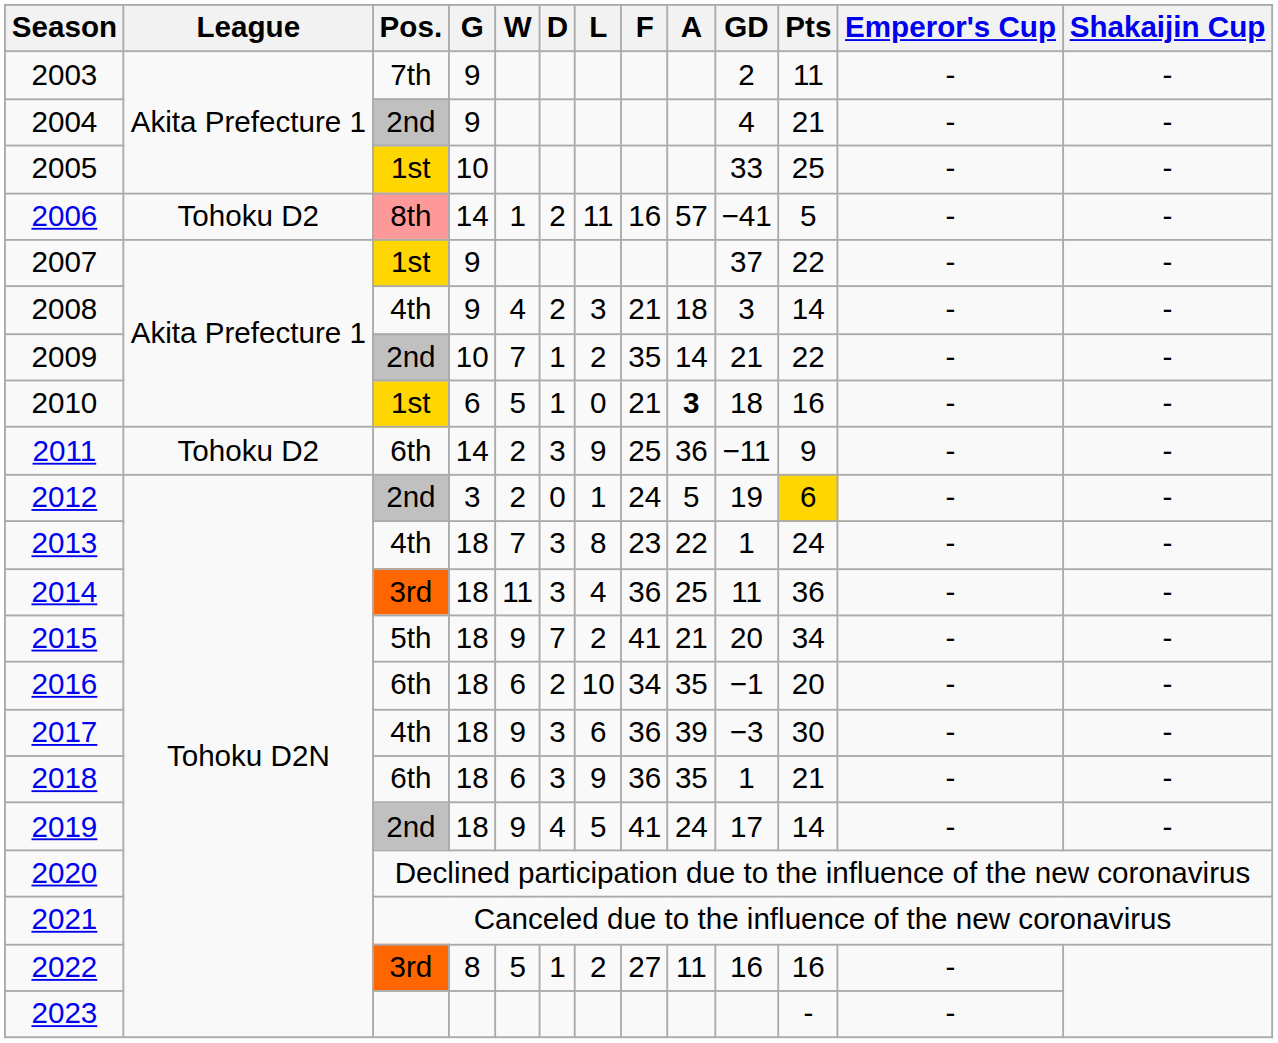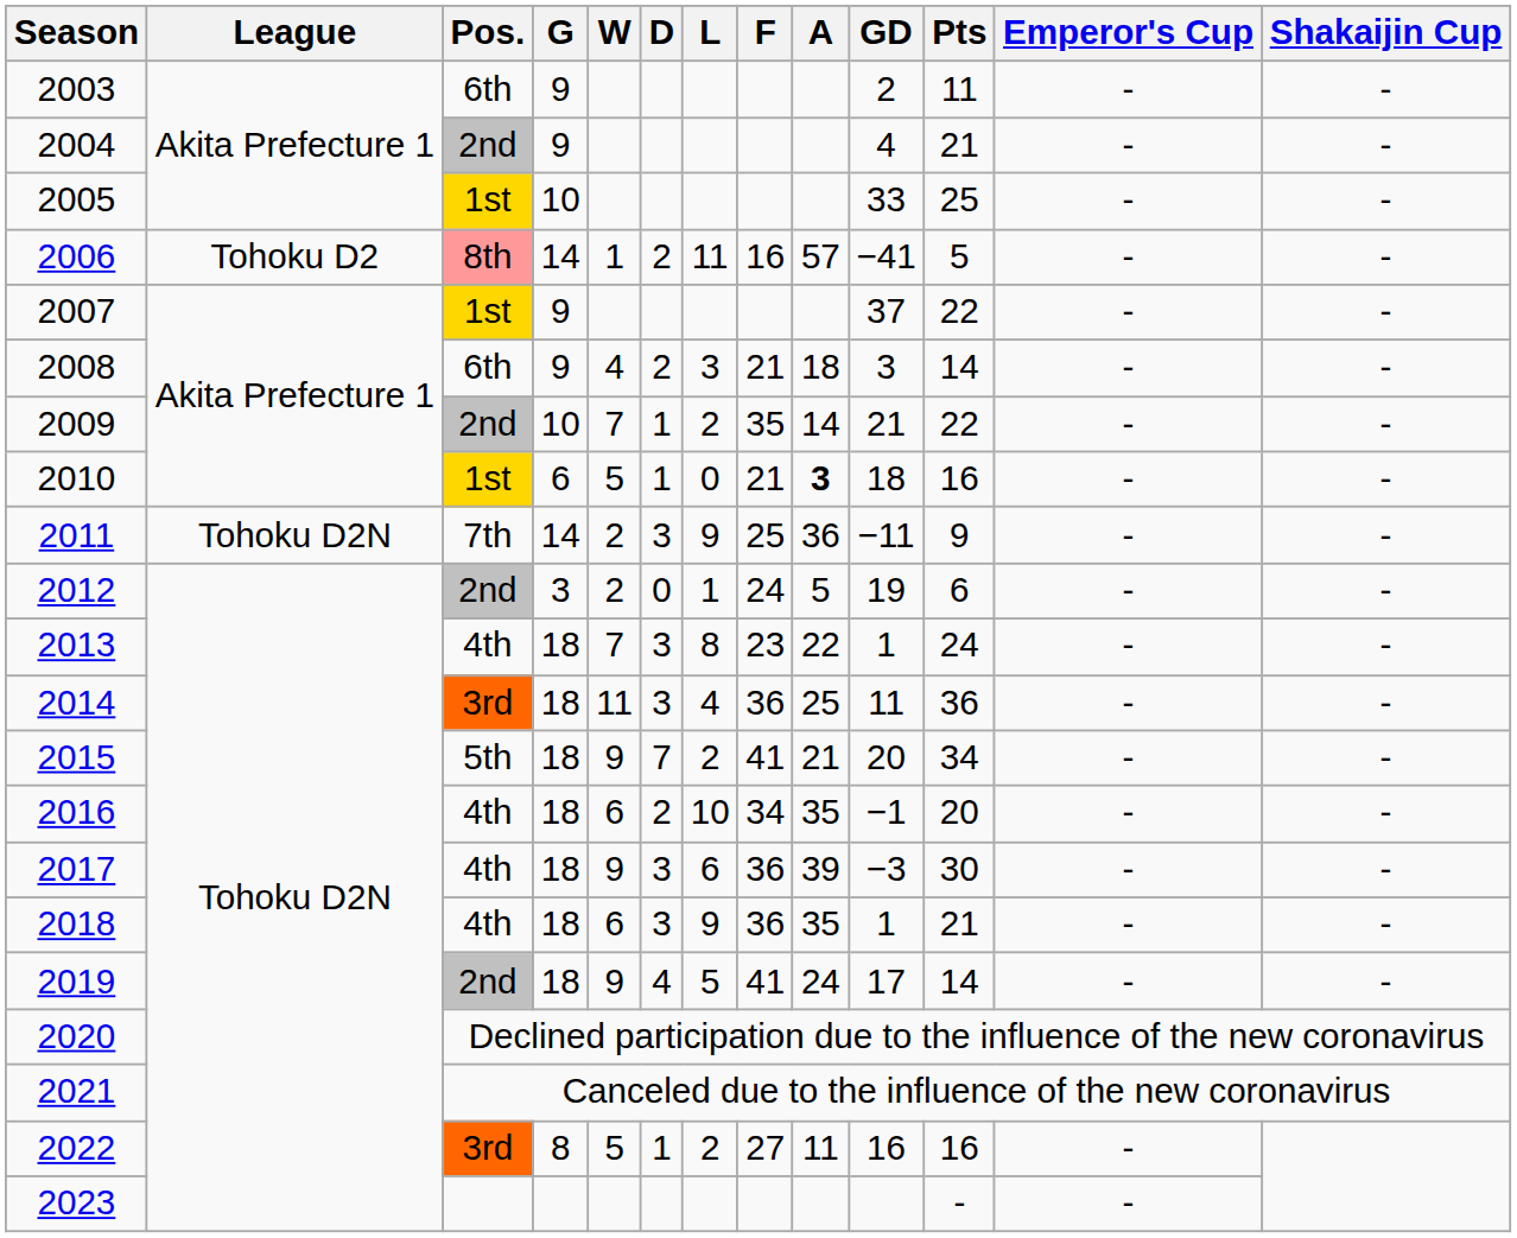2003 | Pos.: 7th -> 6th
2008 | Pos.: 4th -> 6th
2011 | League: Tohoku D2 -> Tohoku D2N
2011 | Pos.: 6th -> 7th
2012 | Pts: gold background -> no background
2016 | Pos.: 6th -> 4th
2018 | Pos.: 6th -> 4th
